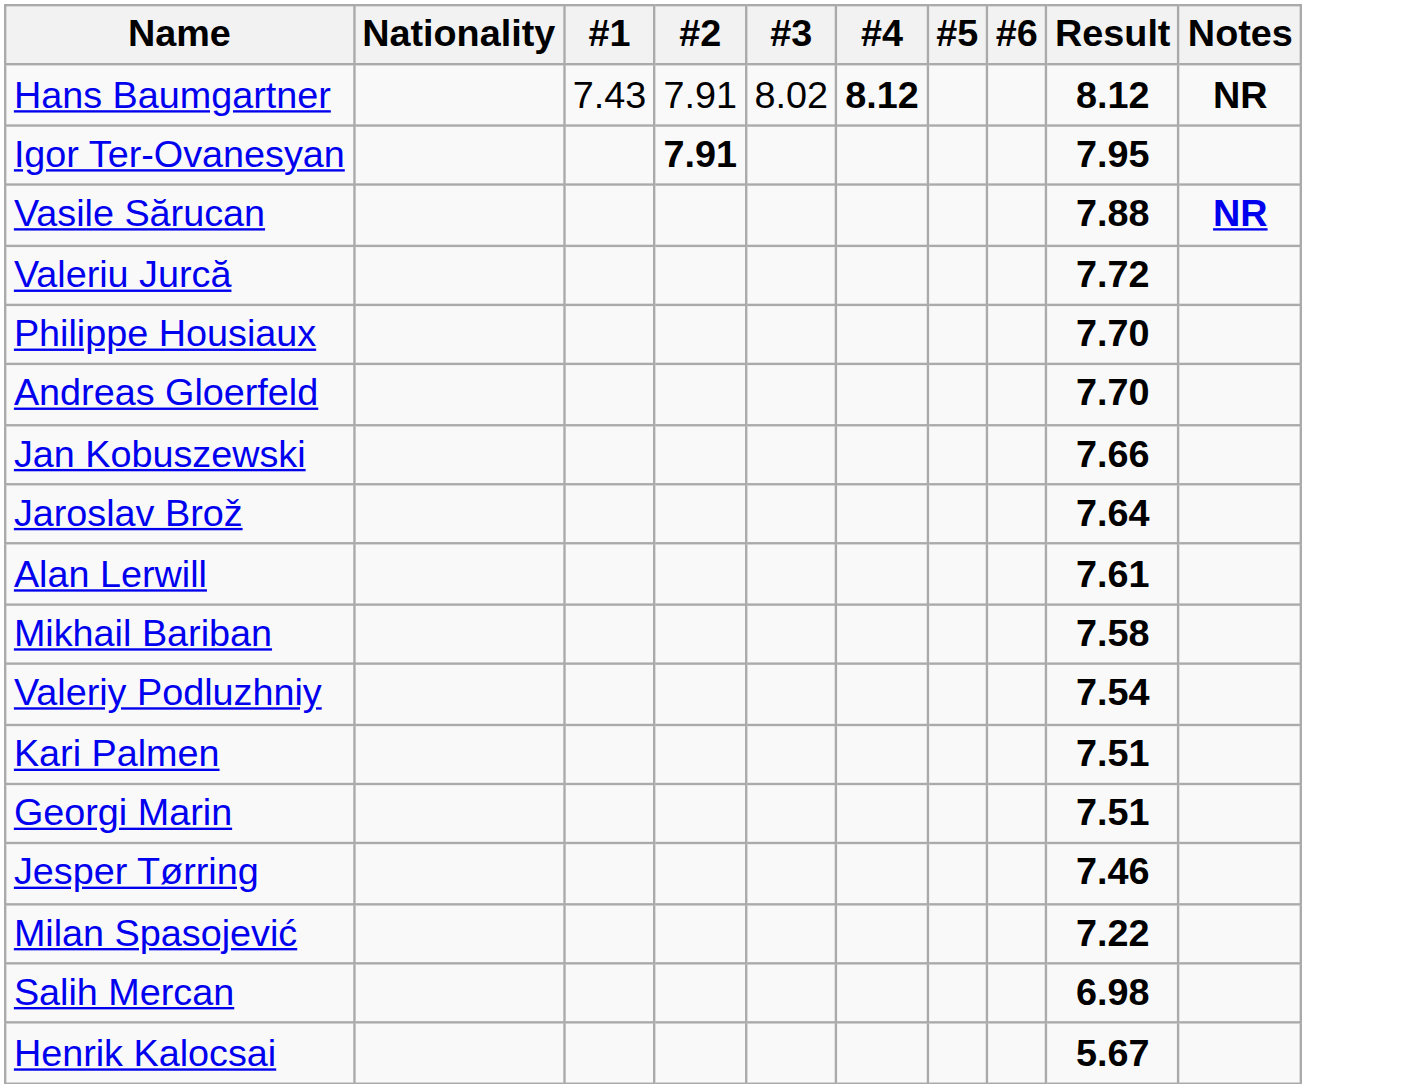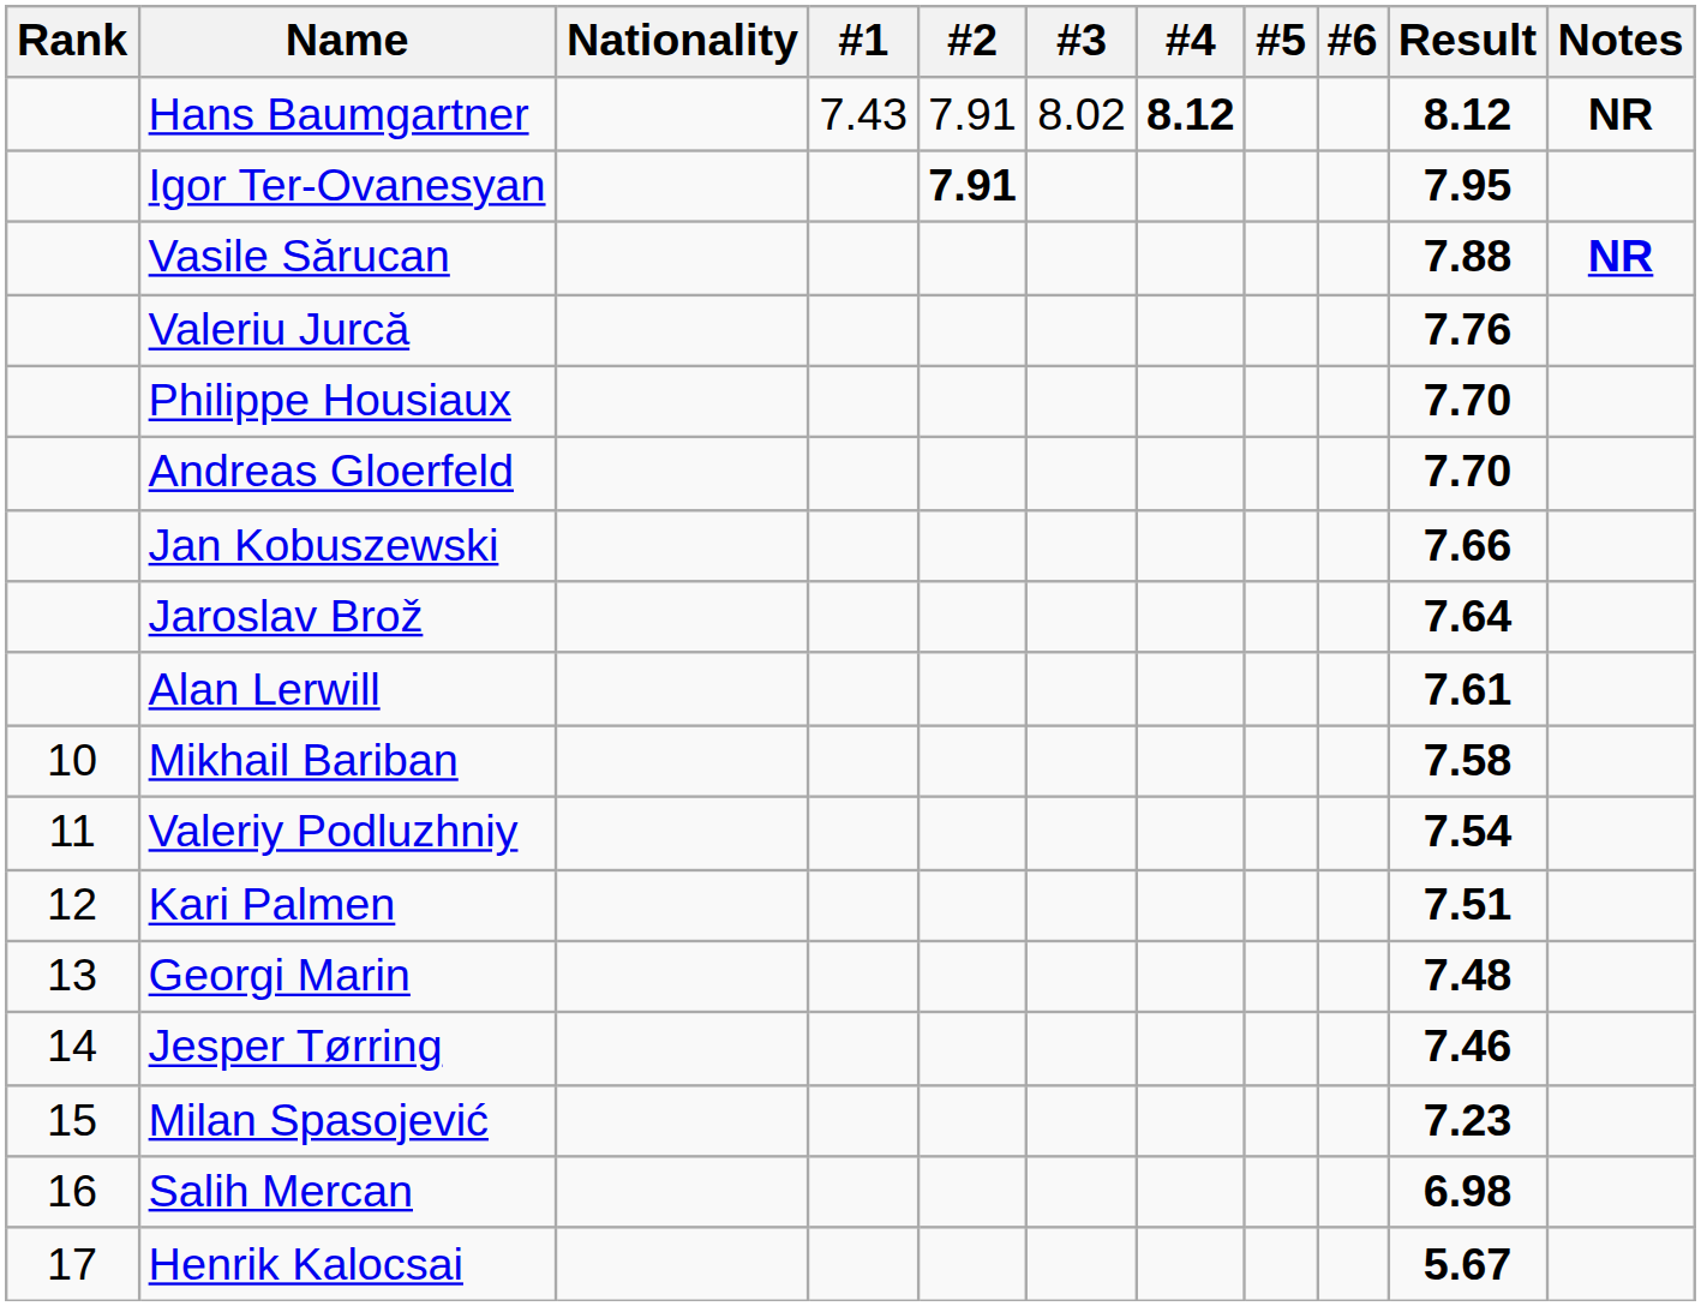+ column: Rank | 10 | 11 | 12 | 13 | 14 | 15 | 16 | 17
Valeriu Jurcă | Result: 7.72 -> 7.76
Georgi Marin | Result: 7.51 -> 7.48
Milan Spasojević | Result: 7.22 -> 7.23
